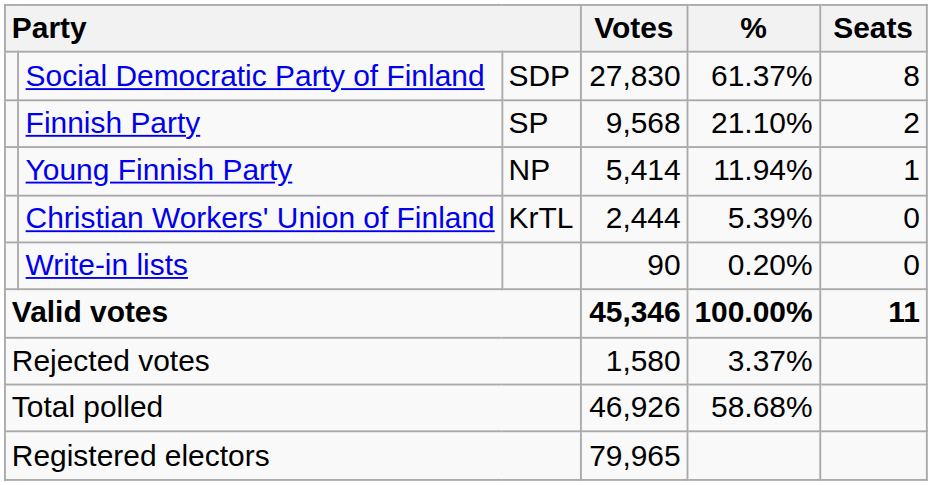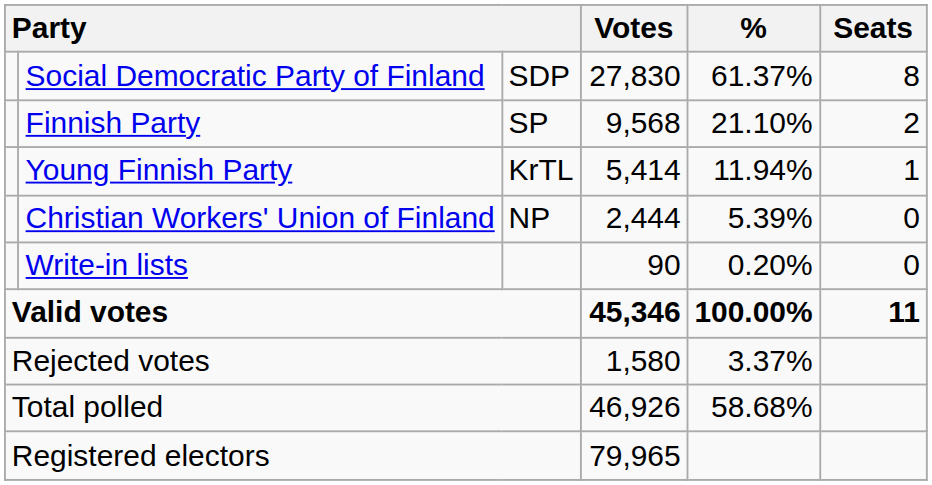Young Finnish Party | column 3: NP -> KrTL
Christian Workers' Union of Finland | column 3: KrTL -> NP
